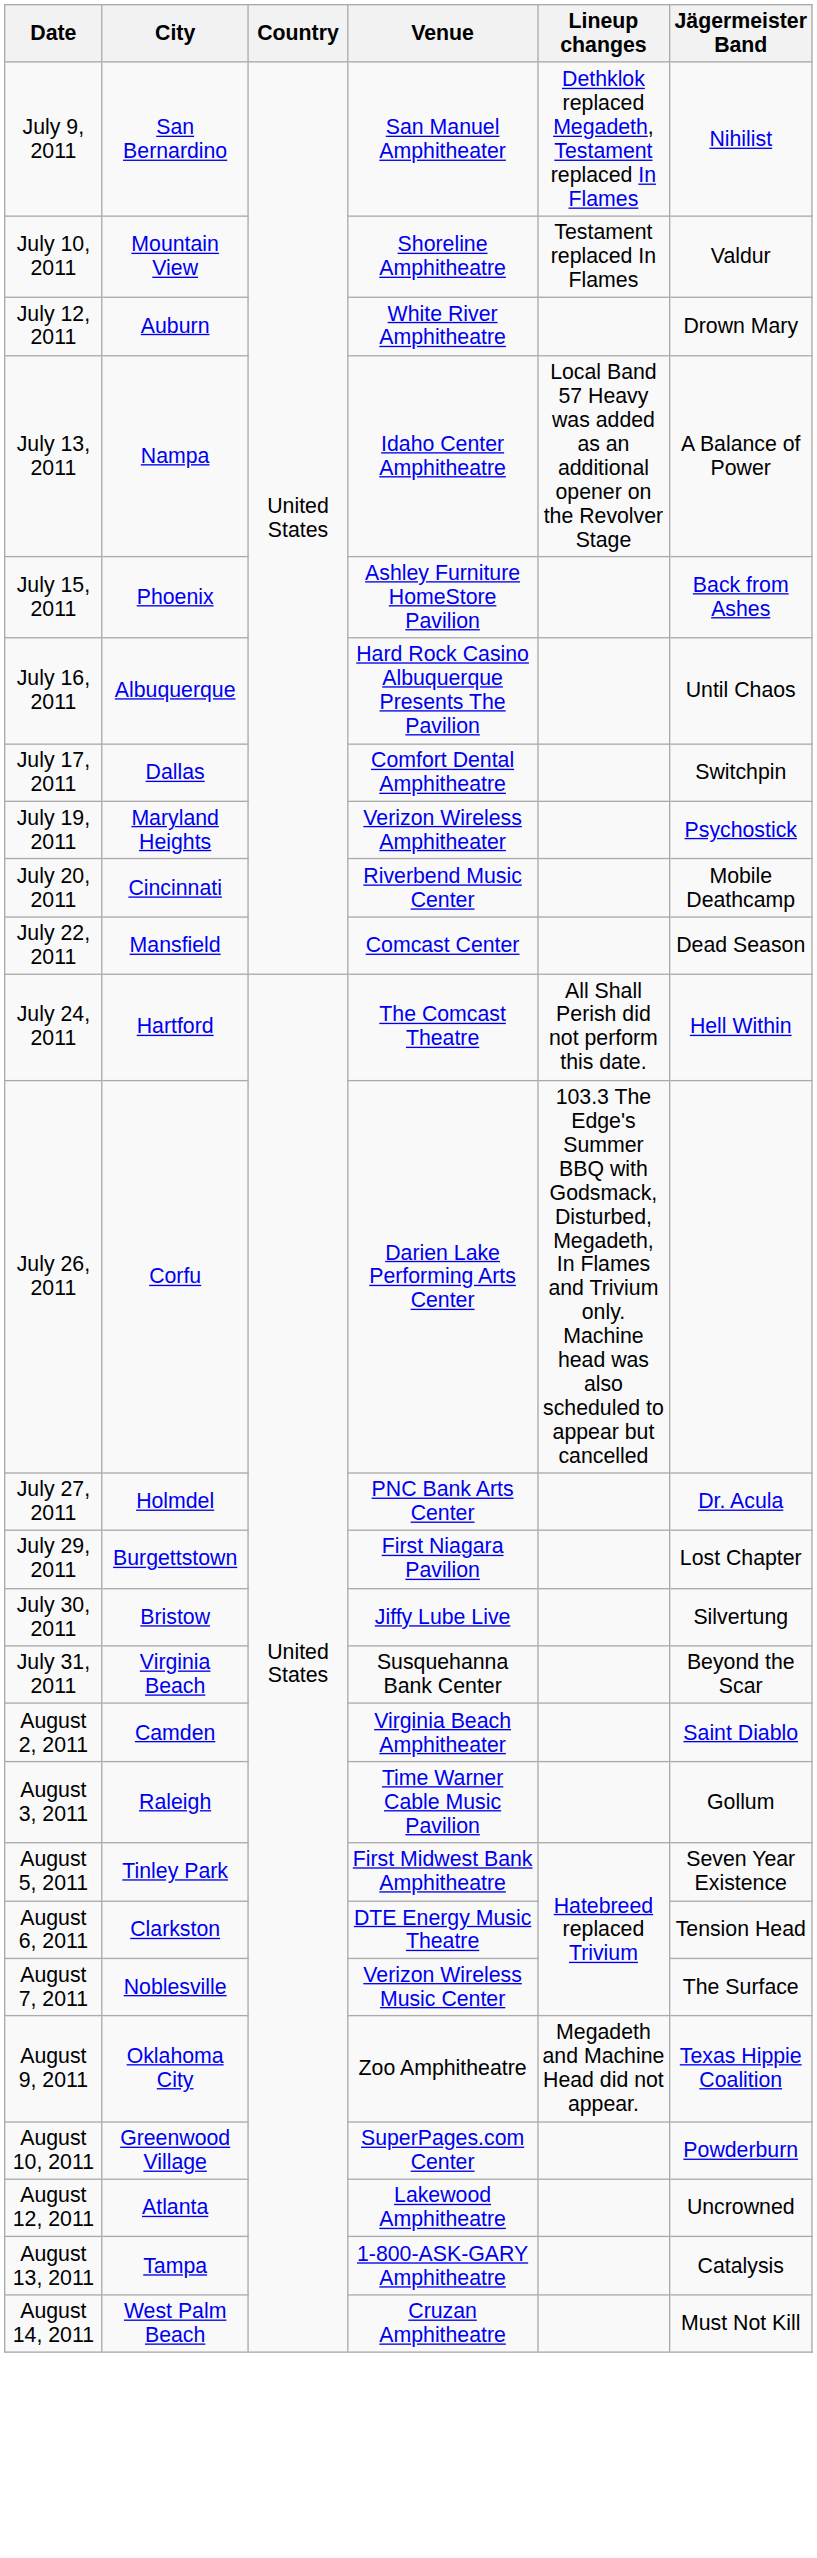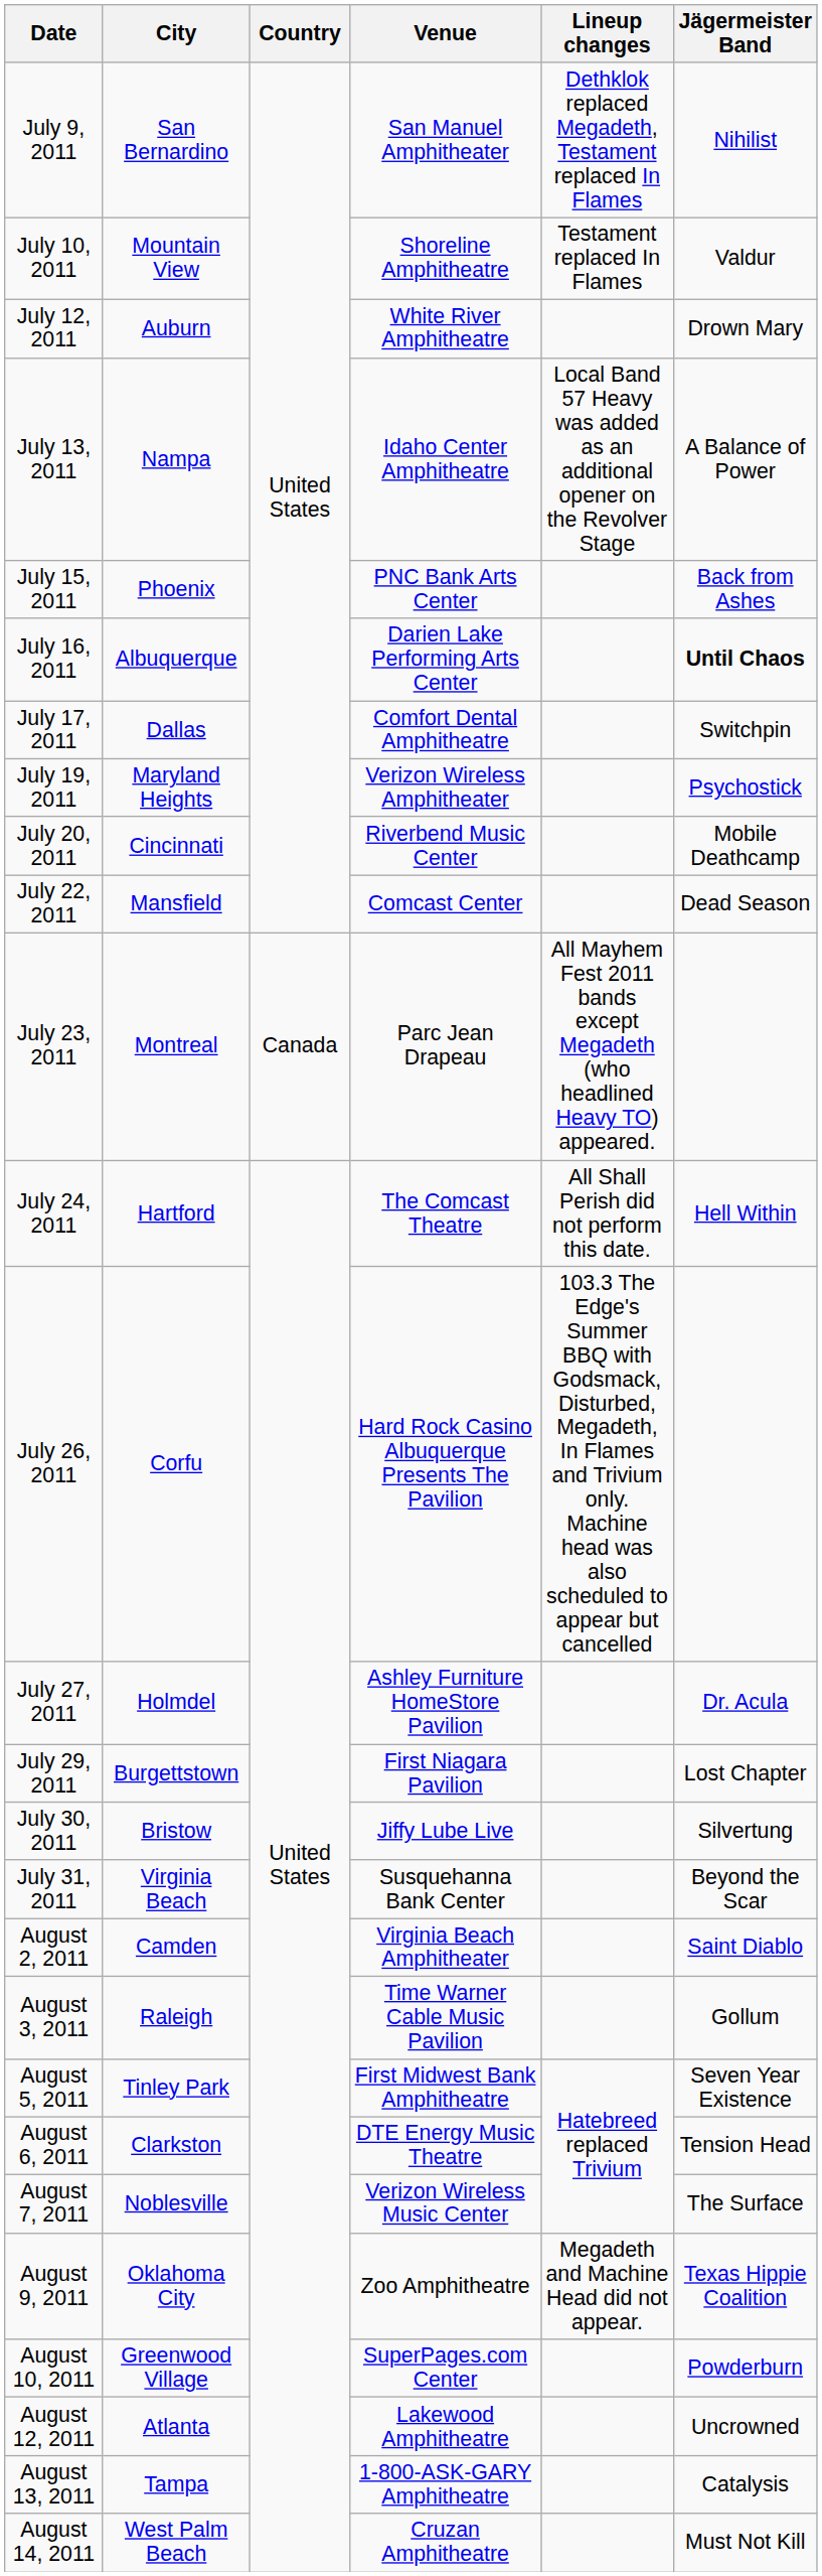July 15, 2011 | Venue: Ashley Furniture HomeStore Pavilion -> PNC Bank Arts Center
July 16, 2011 | Venue: Hard Rock Casino Albuquerque Presents The Pavilion -> Darien Lake Performing Arts Center
July 16, 2011 | Jägermeister Band: normal -> bold
+ row: July 23, 2011 | Montreal | Canada | Parc Jean Drapeau | All Mayhem Fest 2011 bands except Megadeth (who headlined Heavy TO) appeared.
July 26, 2011 | Venue: Darien Lake Performing Arts Center -> Hard Rock Casino Albuquerque Presents The Pavilion
July 27, 2011 | Venue: PNC Bank Arts Center -> Ashley Furniture HomeStore Pavilion
